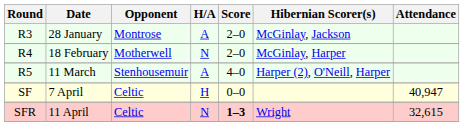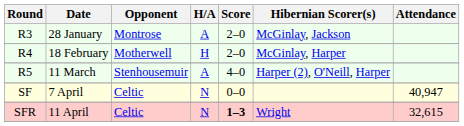18 February | H/A: N -> H
7 April | H/A: H -> N
